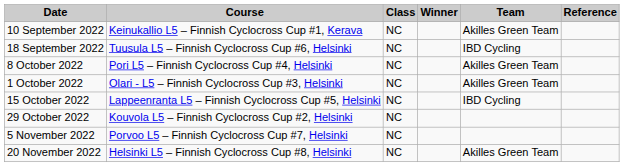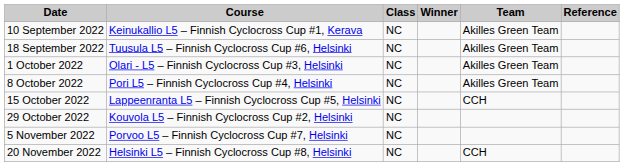18 September 2022 | Team: IBD Cycling -> Akilles Green Team
rows swapped: 1 October 2022 <-> 8 October 2022
15 October 2022 | Team: IBD Cycling -> CCH
20 November 2022 | Team: Akilles Green Team -> CCH
